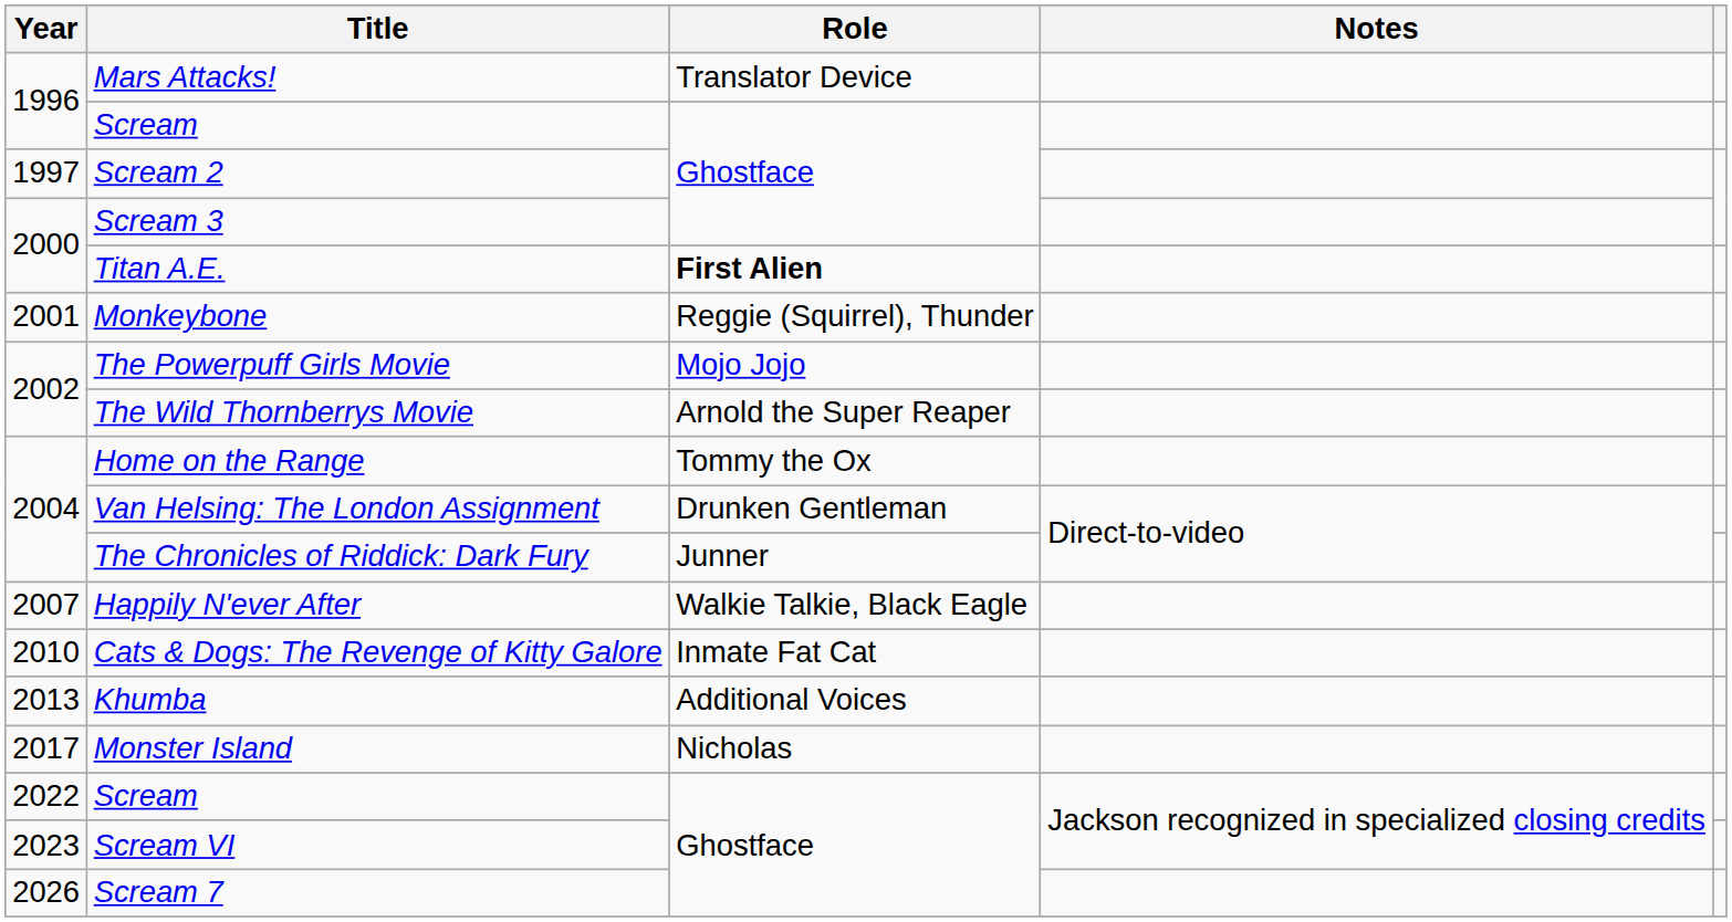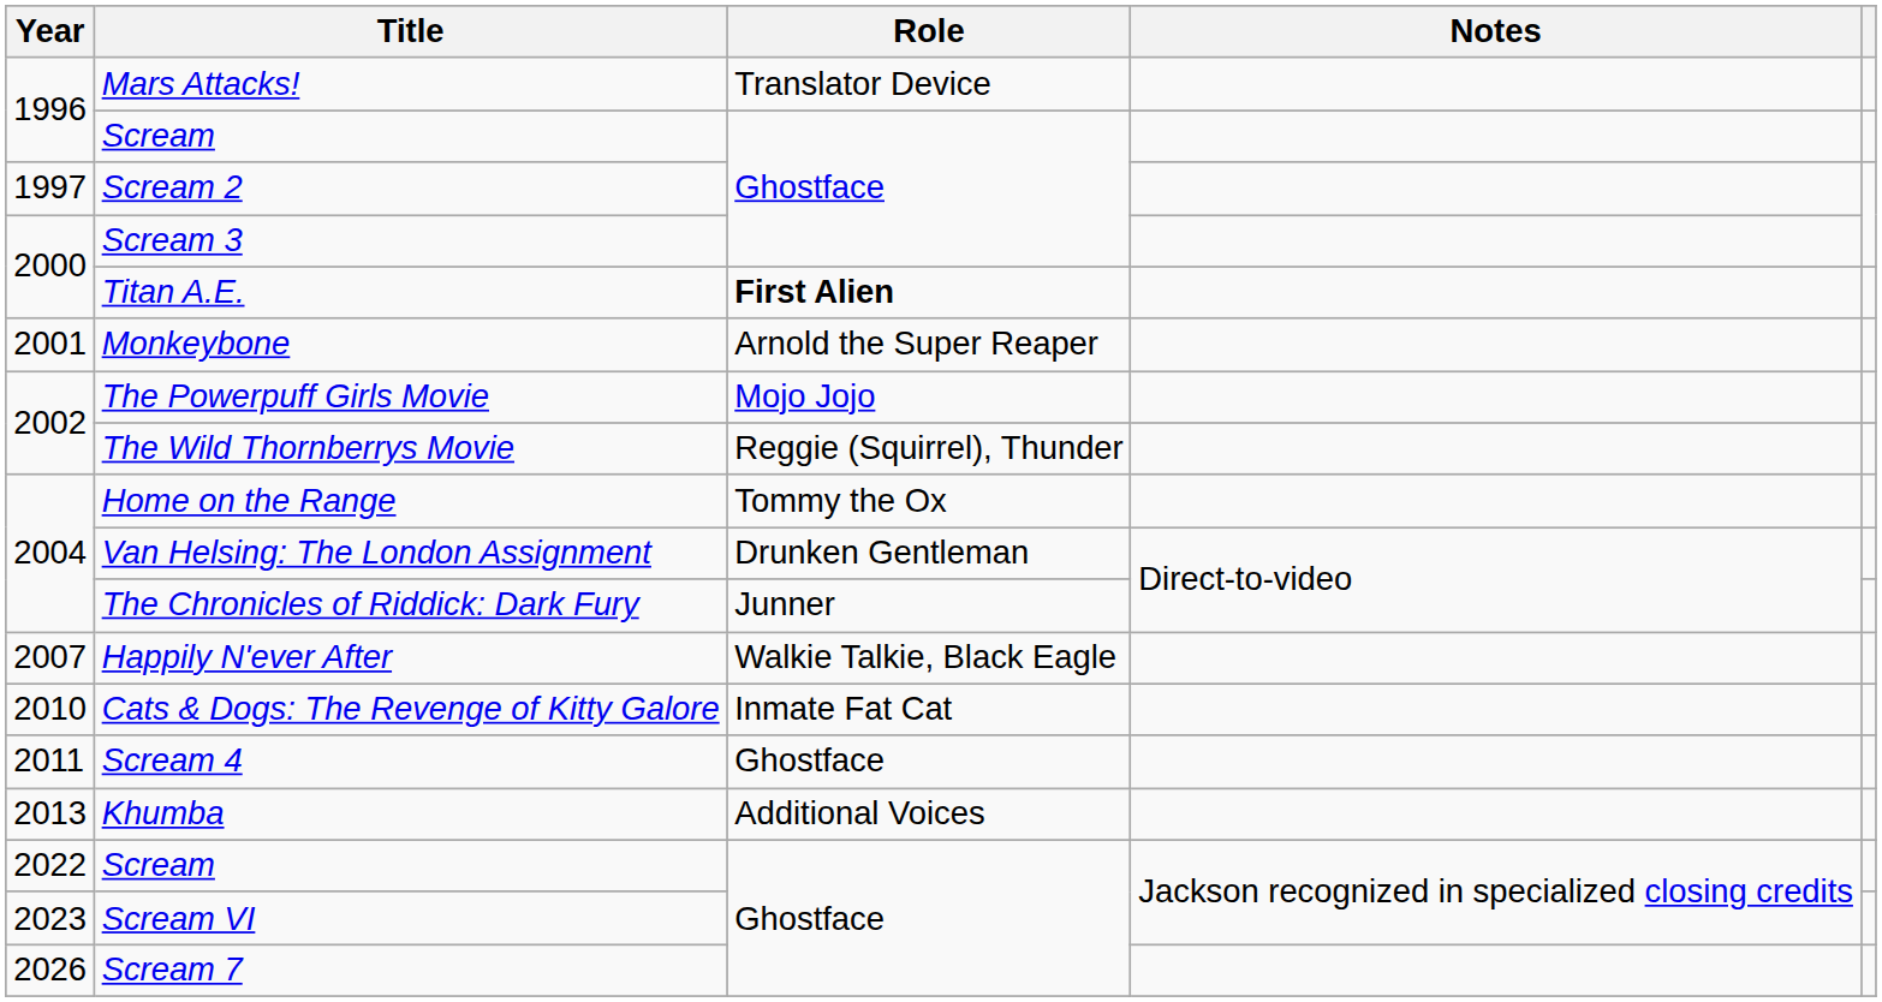Monkeybone | Role: Reggie (Squirrel), Thunder -> Arnold the Super Reaper
The Wild Thornberrys Movie | Role: Arnold the Super Reaper -> Reggie (Squirrel), Thunder
+ row: 2011 | Scream 4 | Ghostface
- row: 2017 | Monster Island | Nicholas
